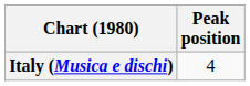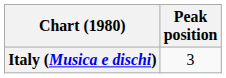Italy (Musica e dischi) | Peak position: 4 -> 3
